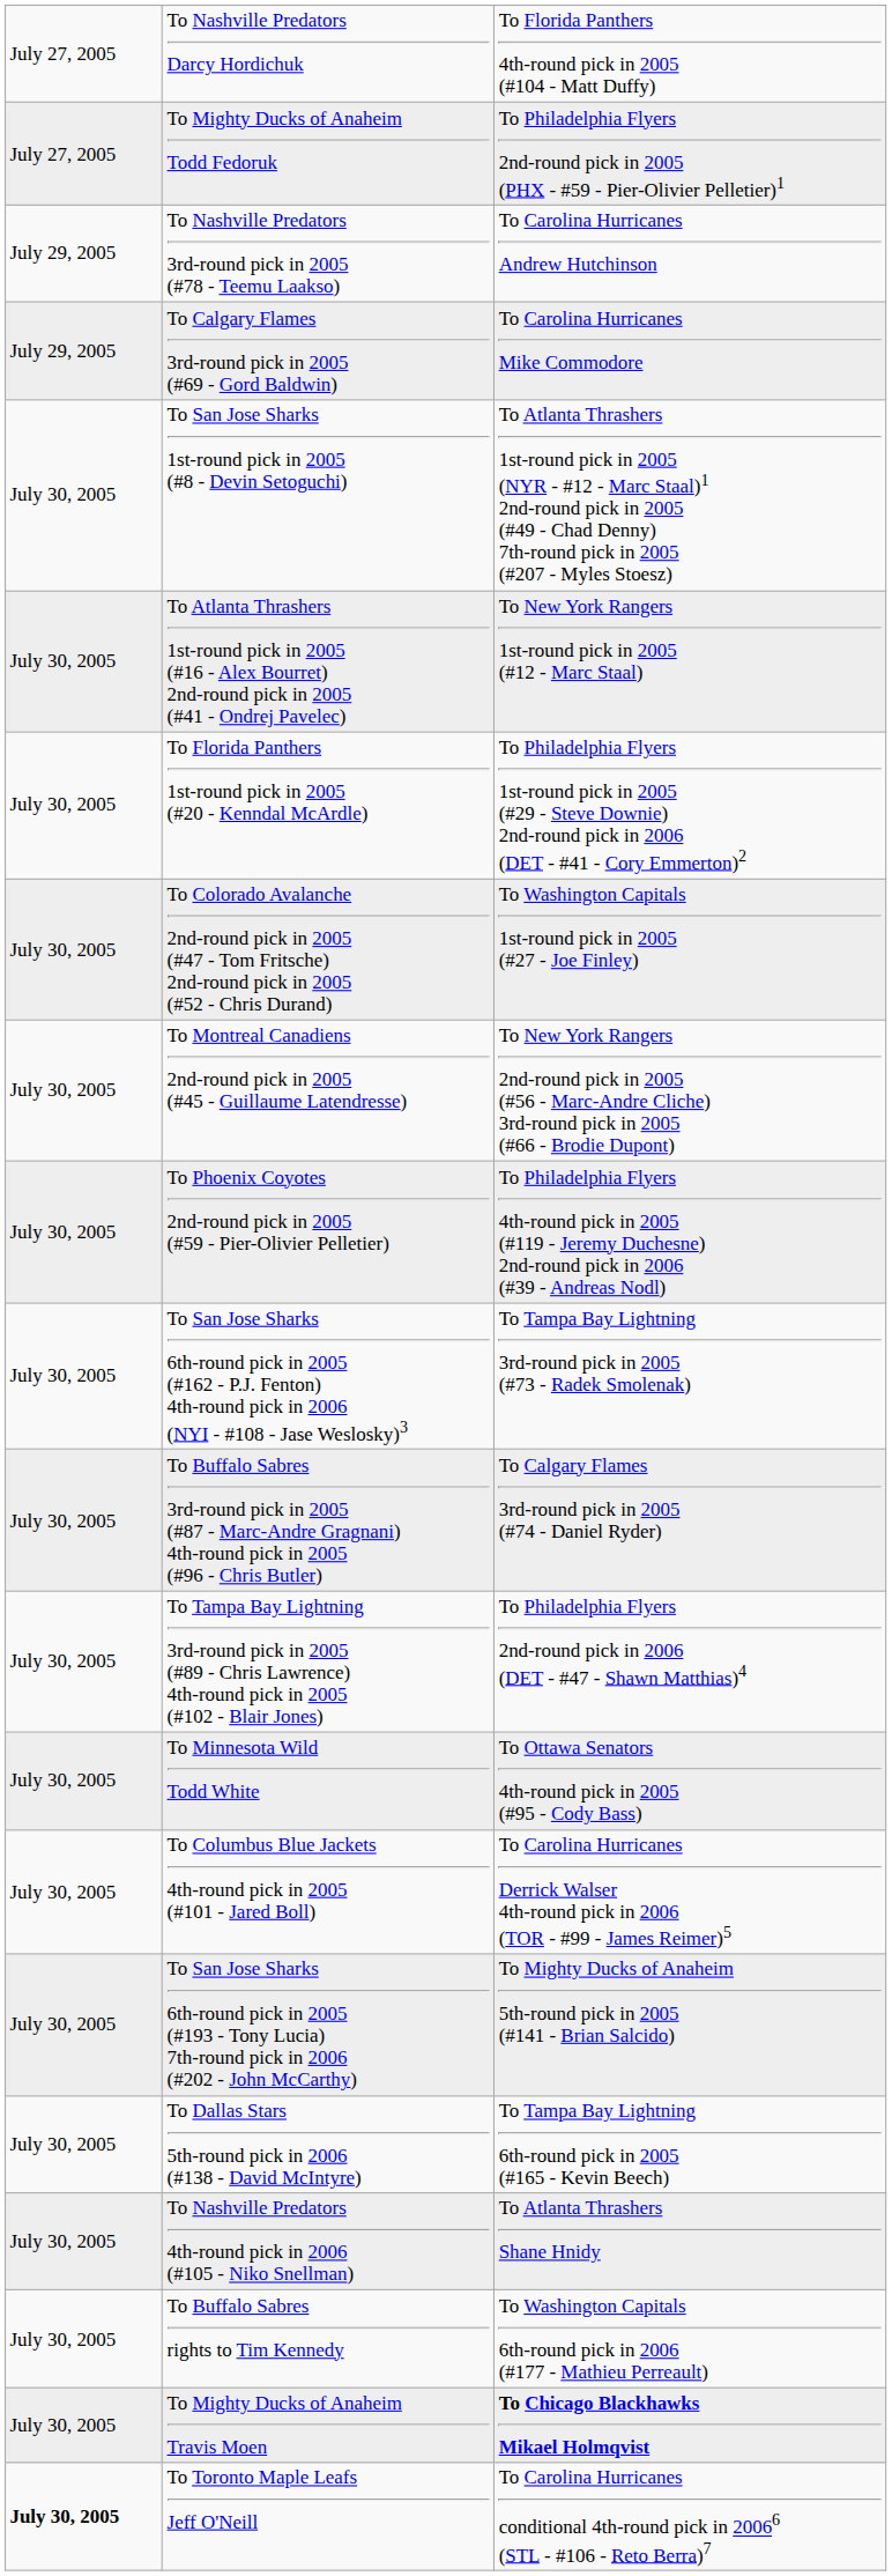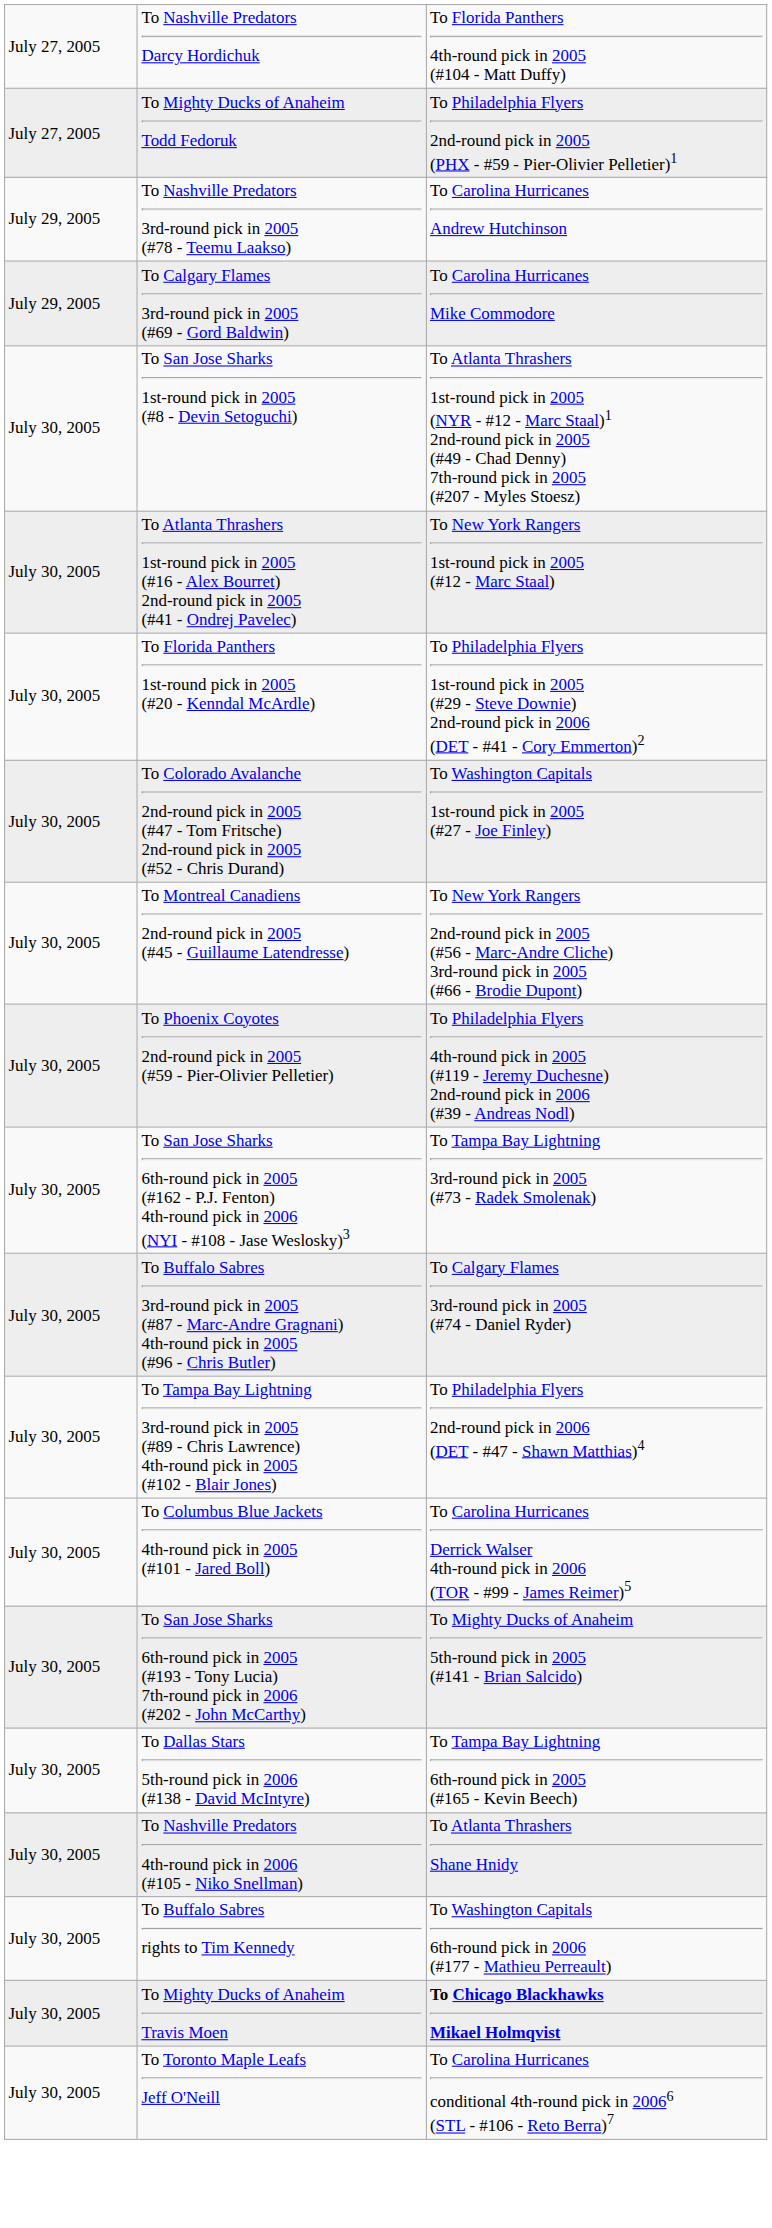- row: July 30, 2005 | To Minnesota Wild Todd White | To Ottawa Senators 4th-round pick in 2005 (#95 - Cody Bass)
To Toronto Maple Leafs Jeff O'Neill | column 1: bold -> normal
